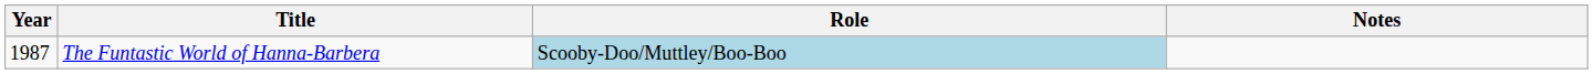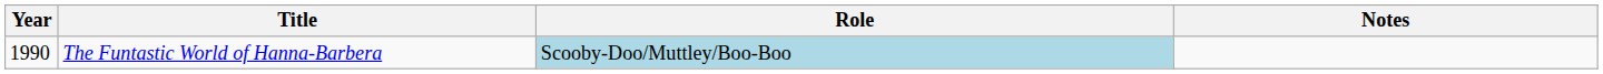The Funtastic World of Hanna-Barbera | Year: 1987 -> 1990
